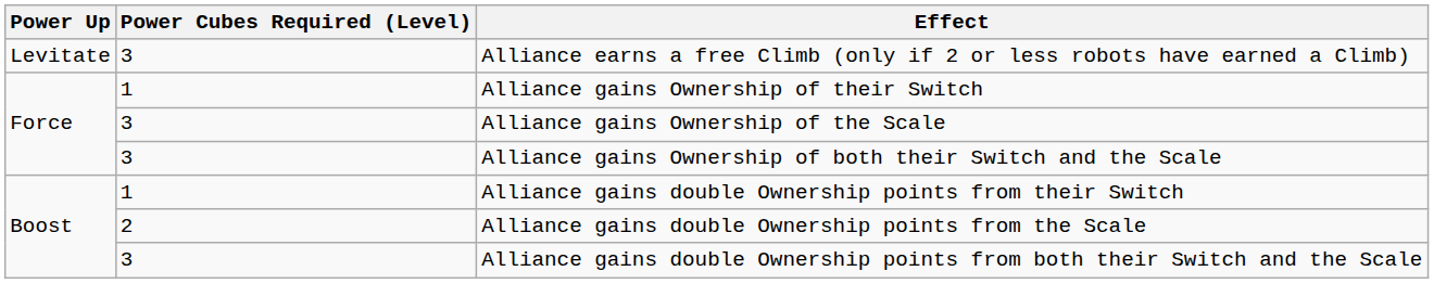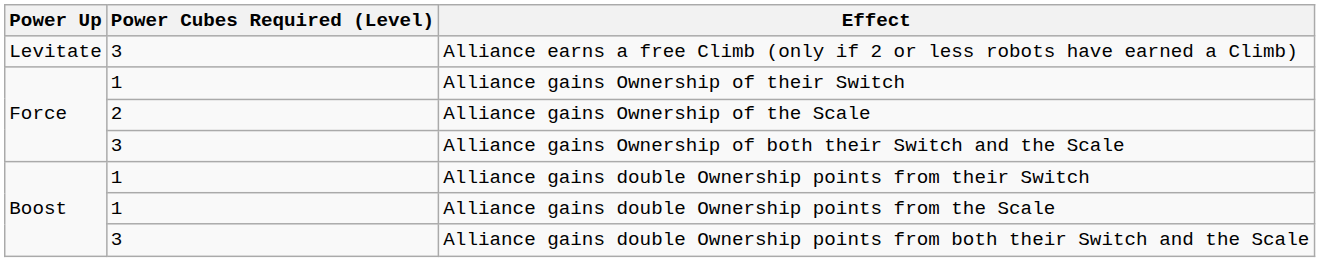Alliance gains Ownership of the Scale | Power Cubes Required (Level): 3 -> 2
Alliance gains double Ownership points from the Scale | Power Cubes Required (Level): 2 -> 1
